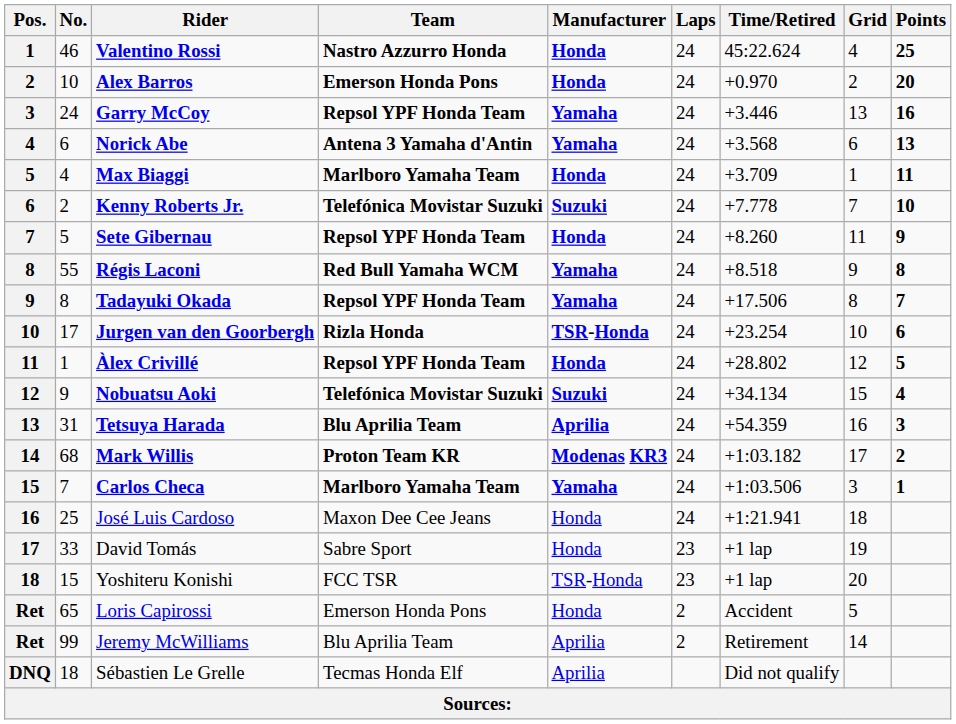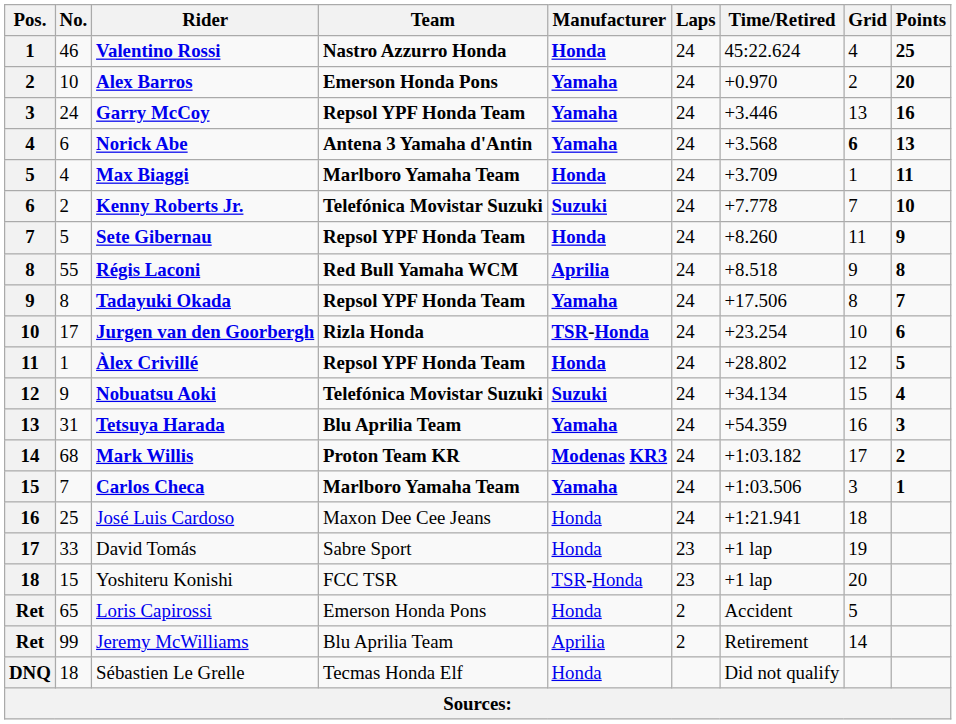Alex Barros | Manufacturer: Honda -> Yamaha
Norick Abe | Grid: normal -> bold
Régis Laconi | Manufacturer: Yamaha -> Aprilia
Tetsuya Harada | Manufacturer: Aprilia -> Yamaha
Sébastien Le Grelle | Manufacturer: Aprilia -> Honda
